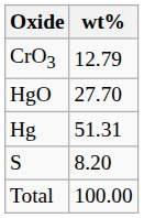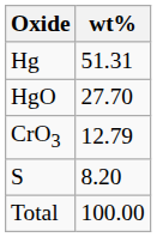rows swapped: Hg <-> CrO3
